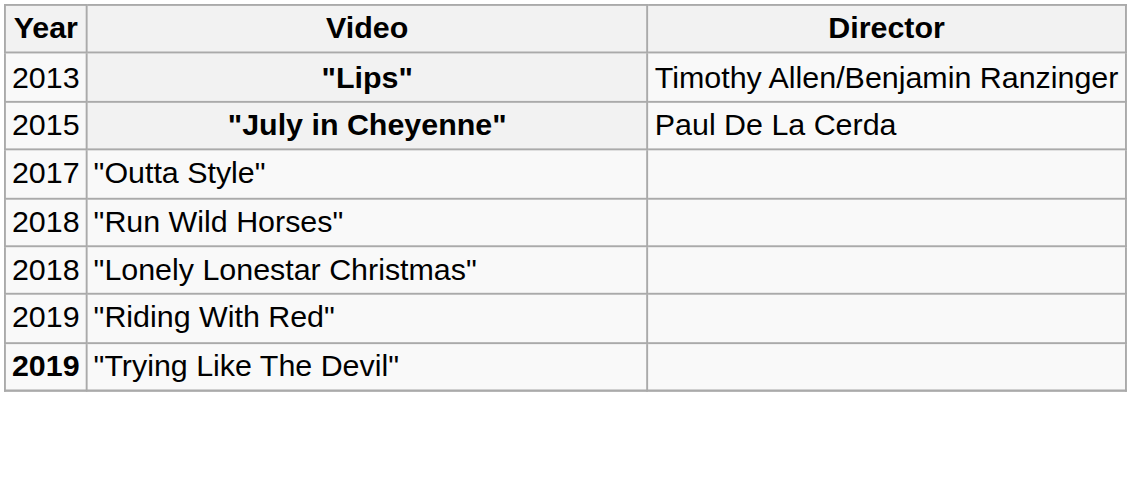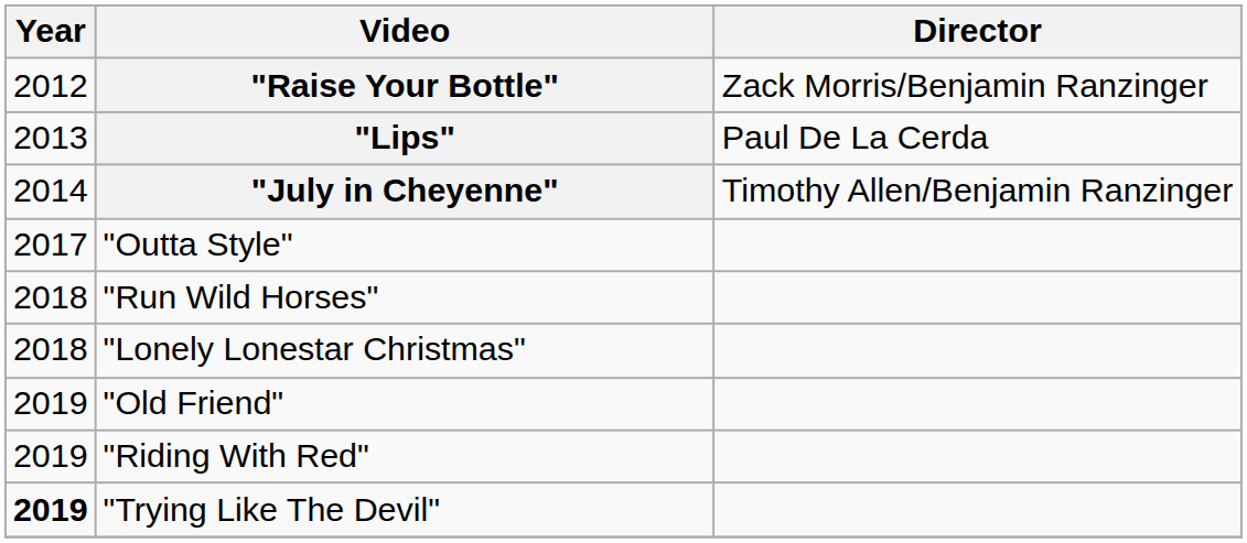+ row: 2012 | "Raise Your Bottle" | Zack Morris/Benjamin Ranzinger
"Lips" | Director: Timothy Allen/Benjamin Ranzinger -> Paul De La Cerda
"July in Cheyenne" | Year: 2015 -> 2014
"July in Cheyenne" | Director: Paul De La Cerda -> Timothy Allen/Benjamin Ranzinger
+ row: 2019 | "Old Friend"
